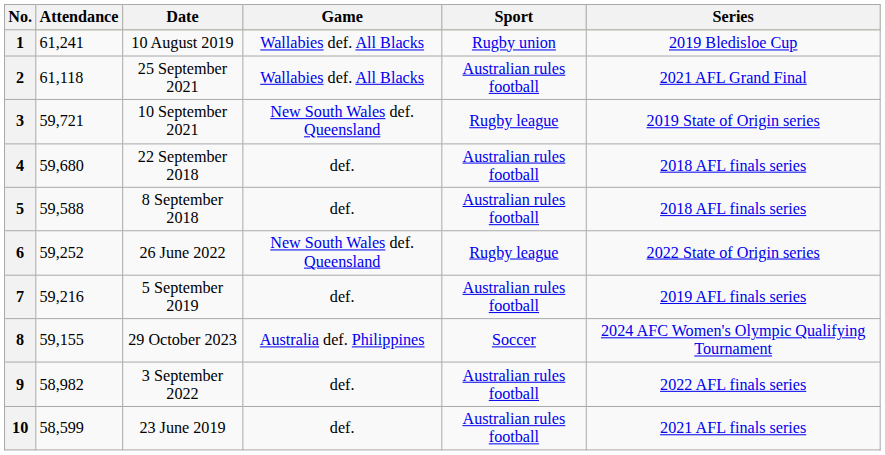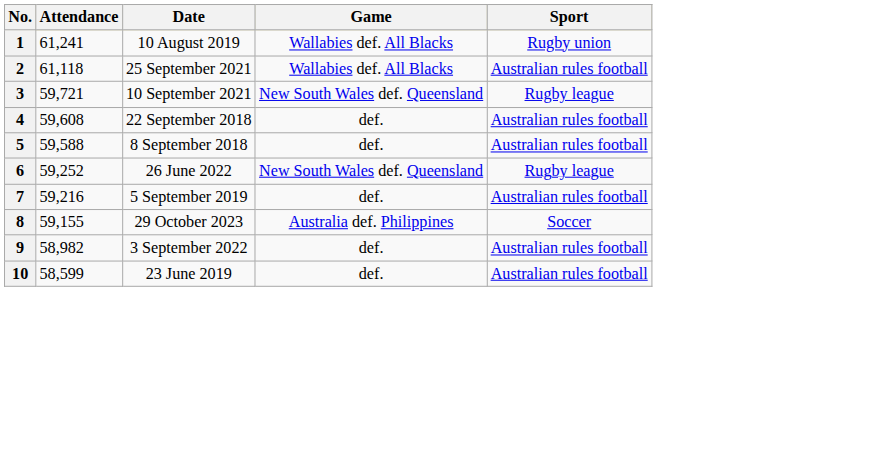- column: Series | 2019 Bledisloe Cup | 2021 AFL Grand Final | 2019 State of Origin series | 2018 AFL finals series | 2018 AFL finals series | 2022 State of Origin series | 2019 AFL finals series | 2024 AFC Women's Olympic Qualifying Tournament | 2022 AFL finals series | 2021 AFL finals series
4 | Attendance: 59,680 -> 59,608
